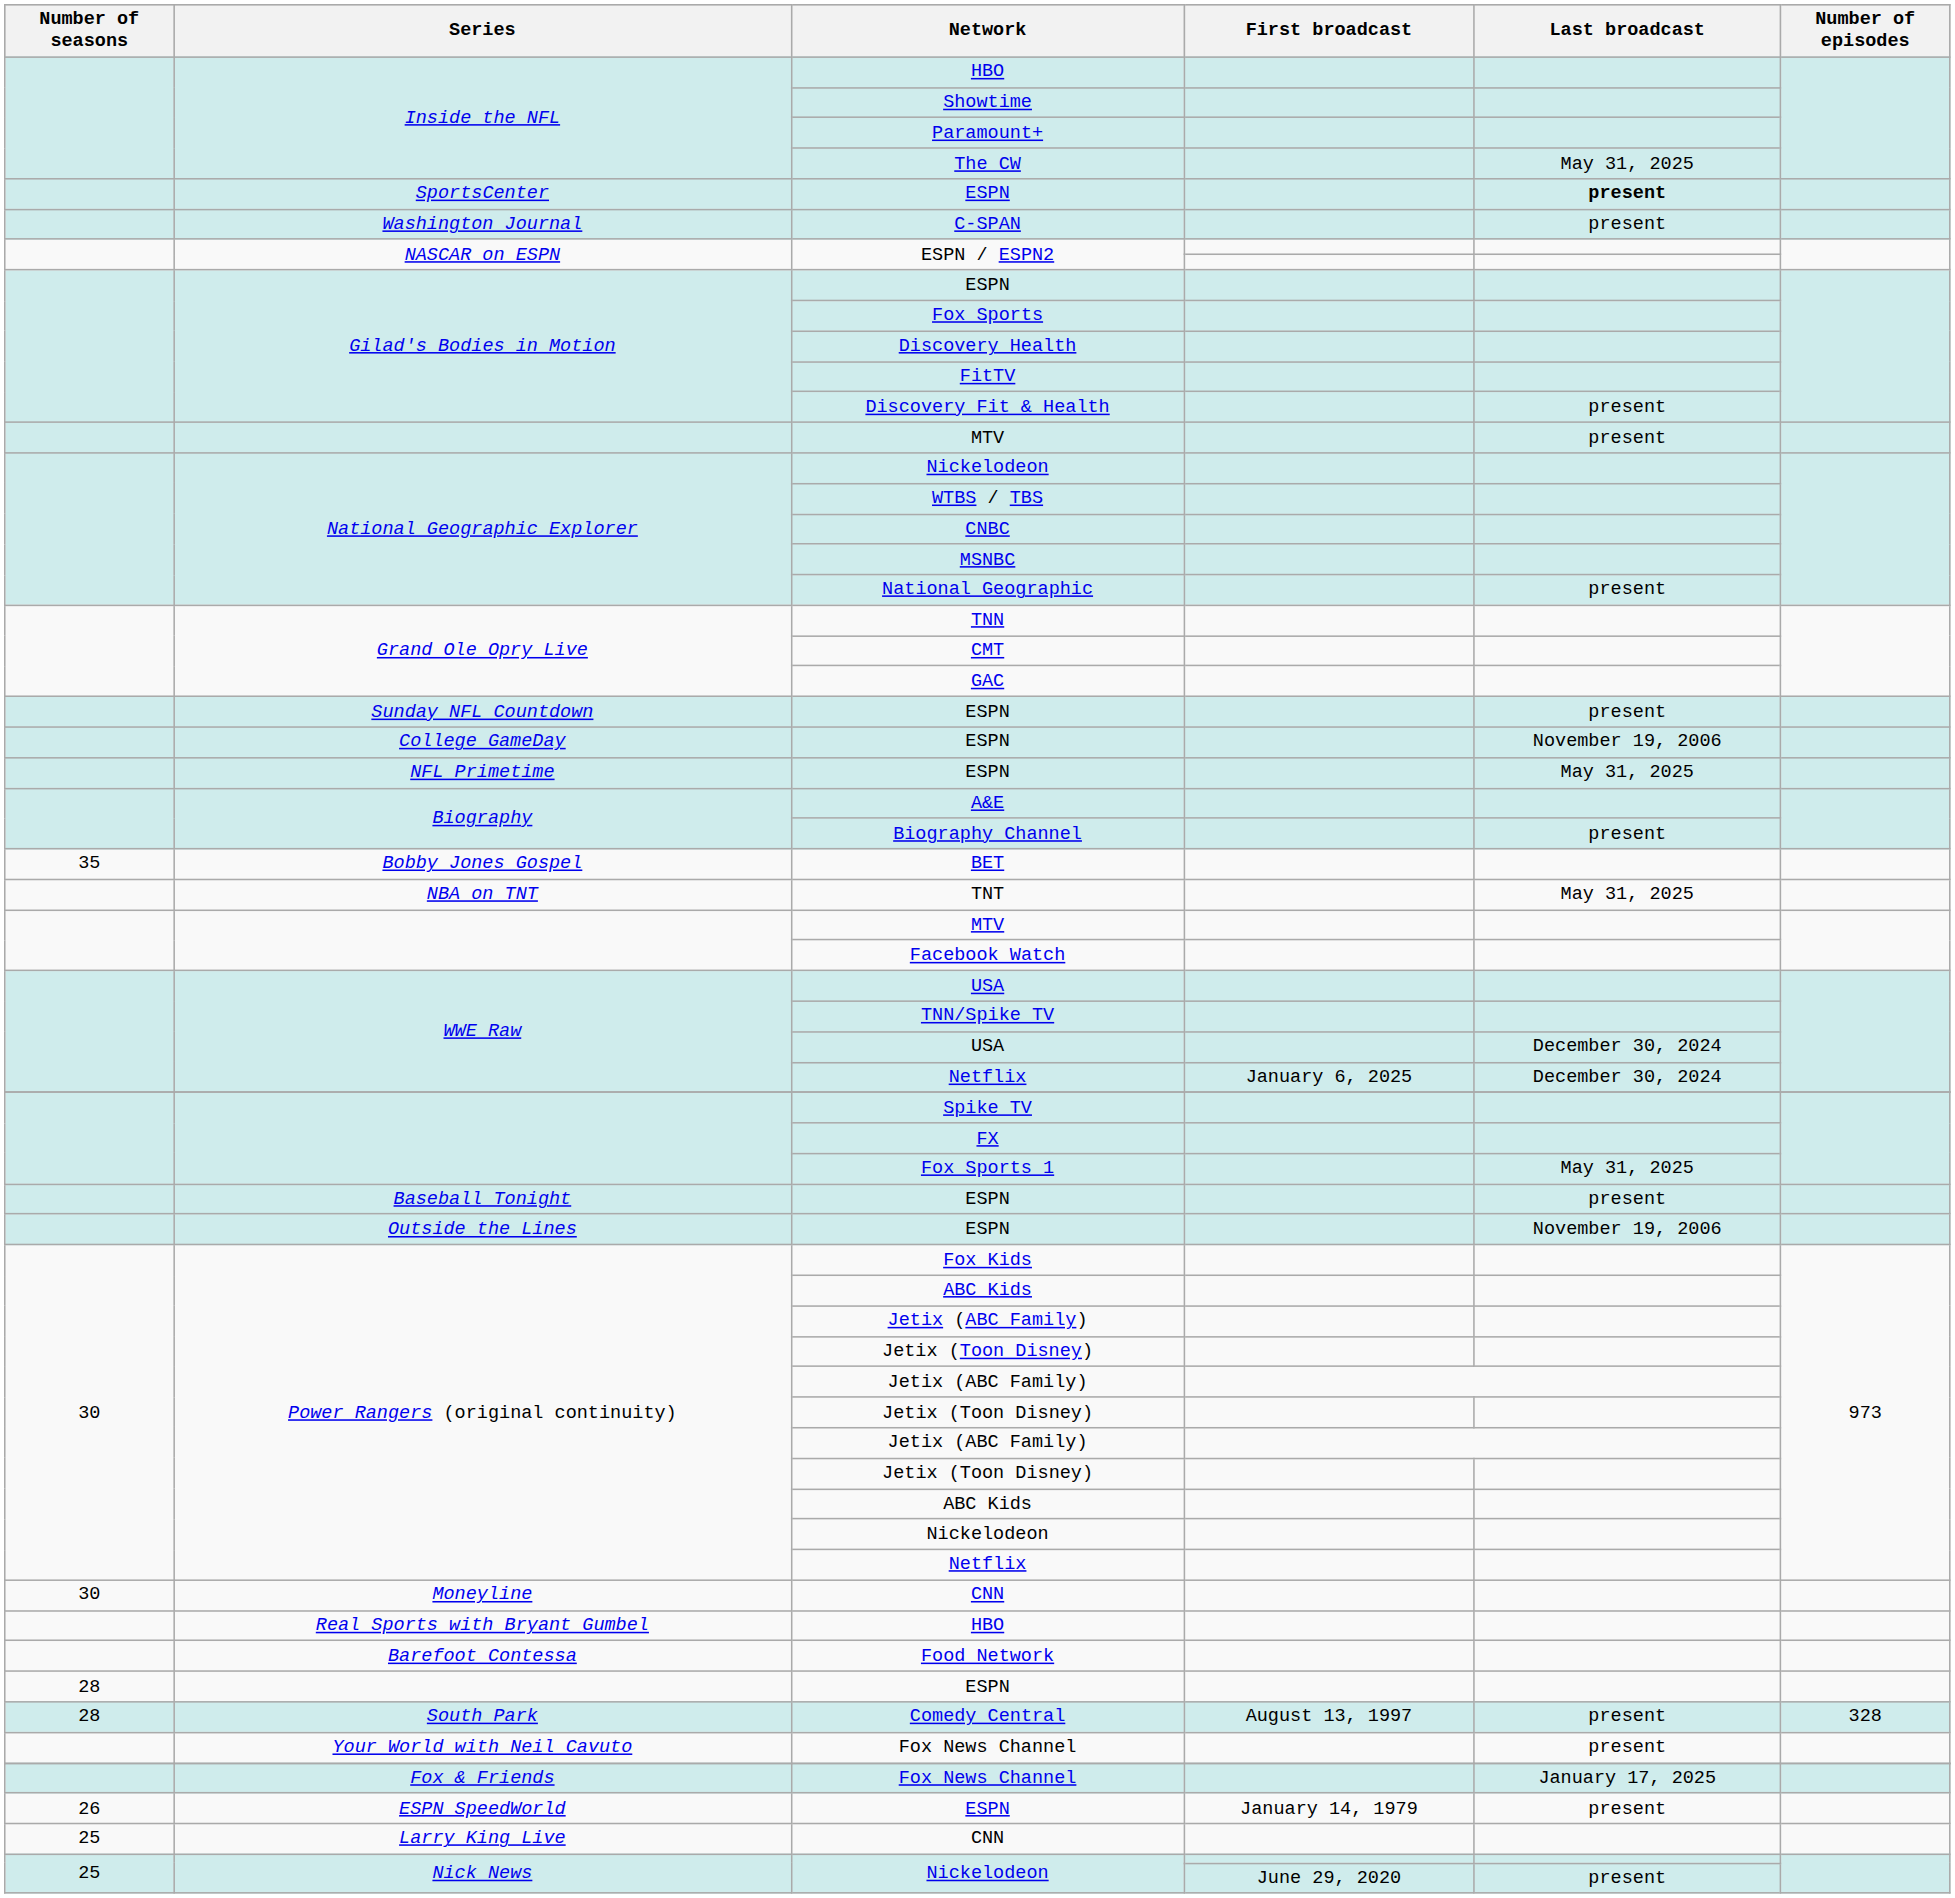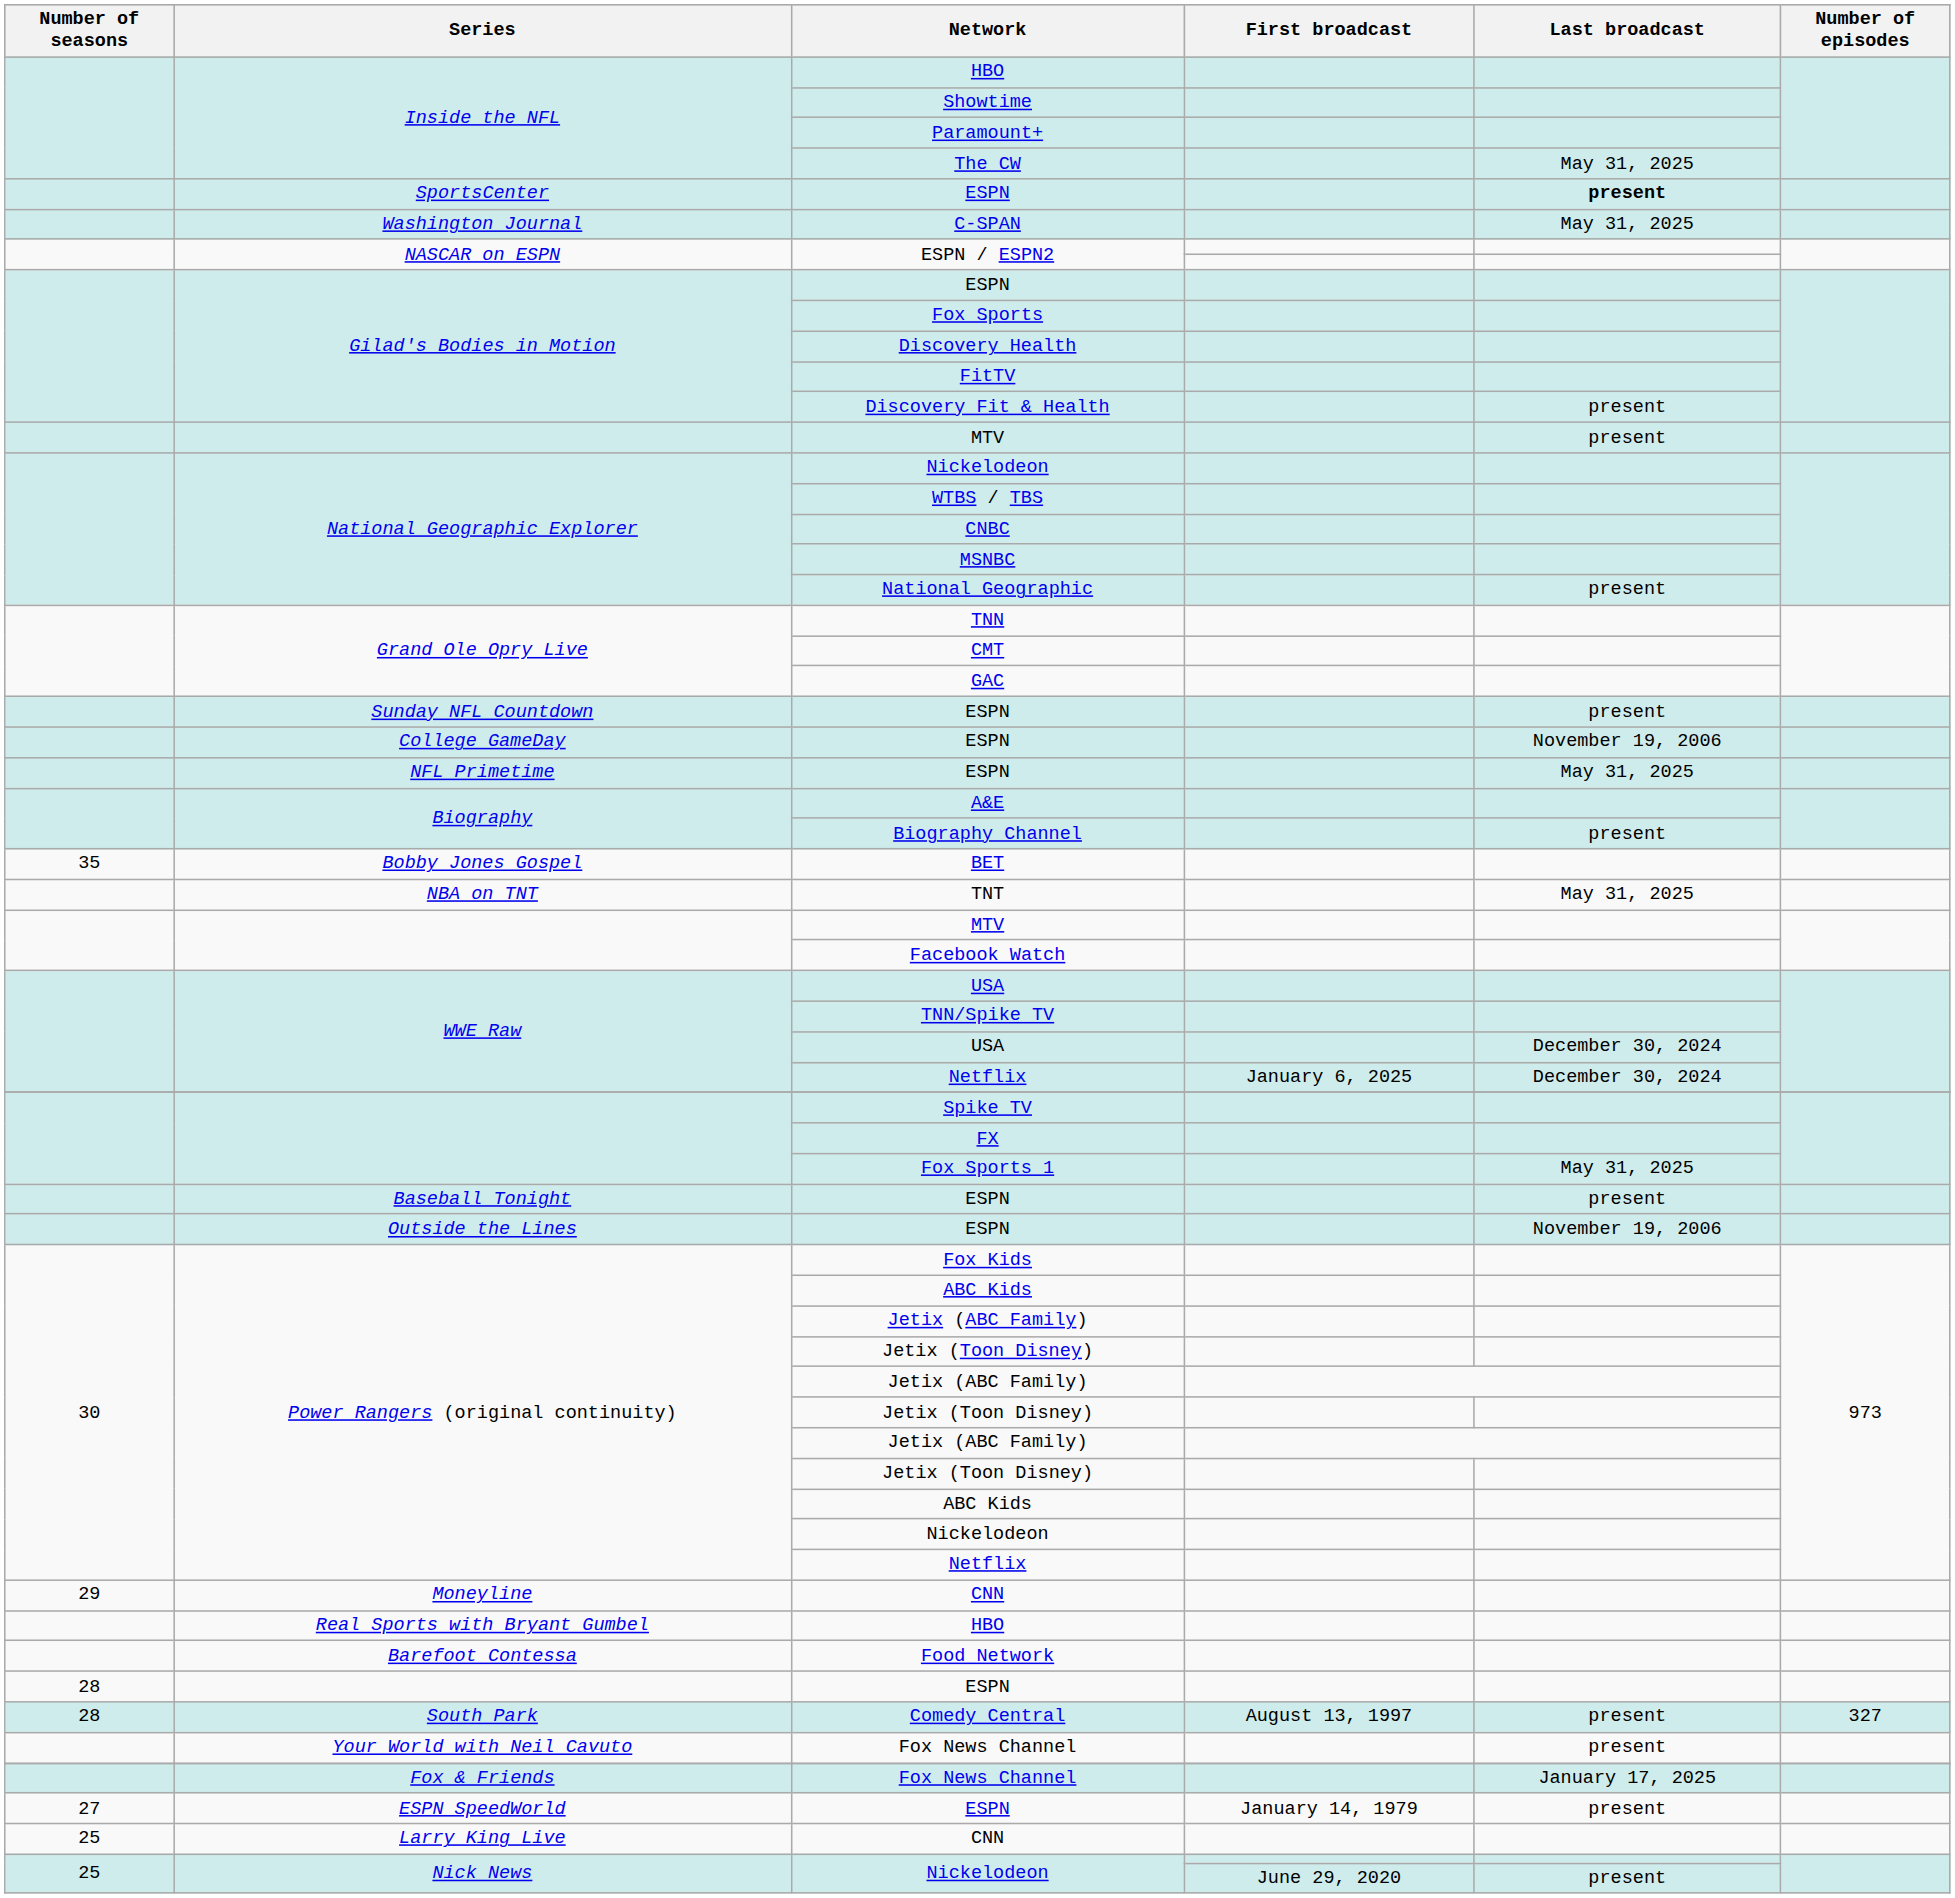C-SPAN | Last broadcast: present -> May 31, 2025
Moneyline / CNN | Number of seasons: 30 -> 29
Comedy Central | Number of episodes: 328 -> 327
ESPN SpeedWorld / ESPN | Number of seasons: 26 -> 27
